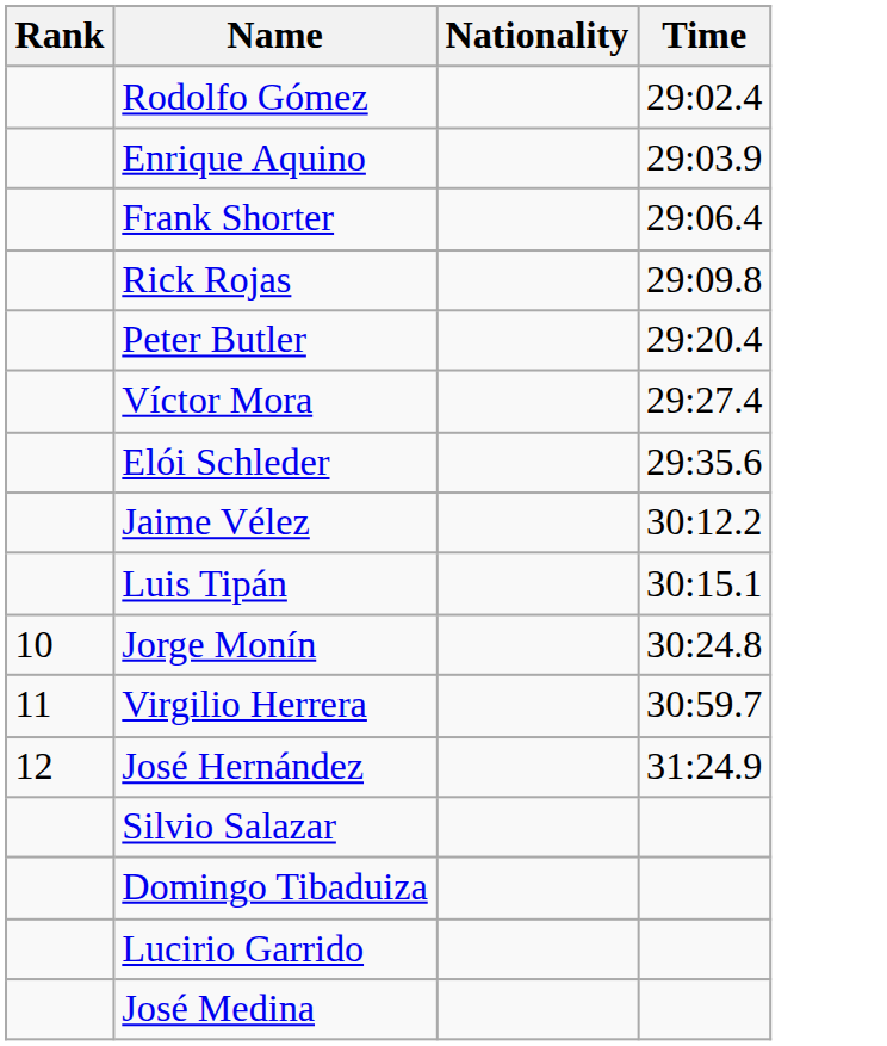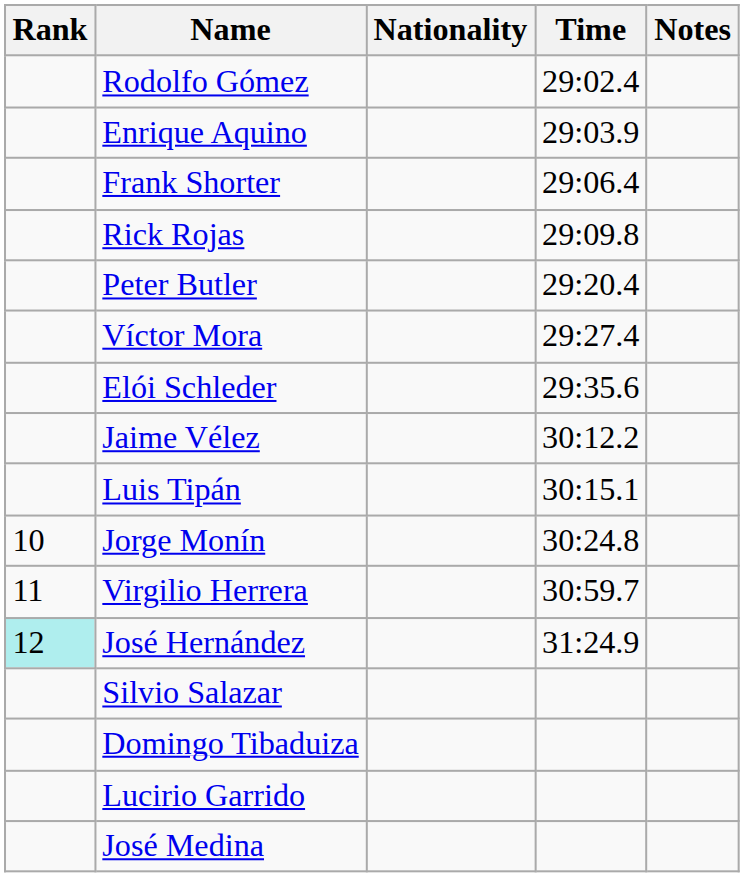+ column: Notes
José Hernández | Rank: no background -> paleturquoise background
